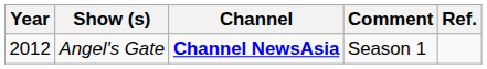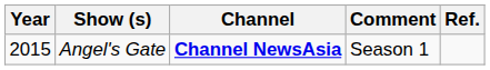Angel's Gate | Year: 2012 -> 2015
